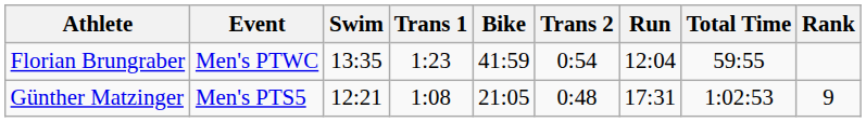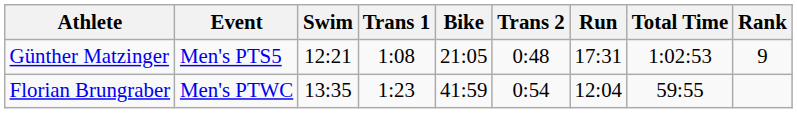rows swapped: Florian Brungraber <-> Günther Matzinger
